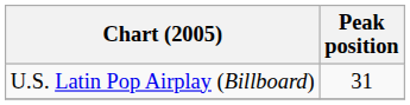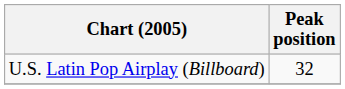U.S. Latin Pop Airplay (Billboard) | Peak position: 31 -> 32
